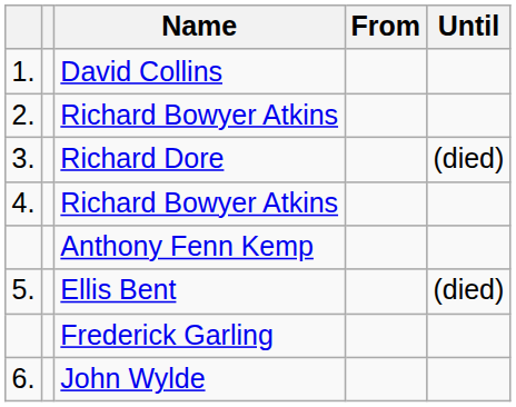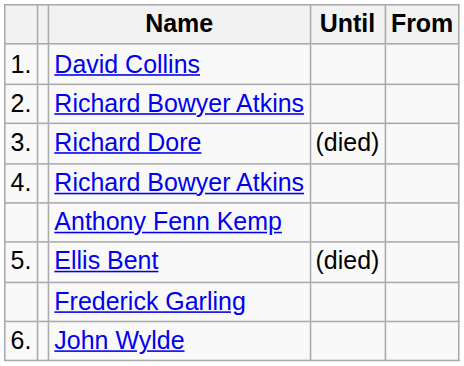columns swapped: From <-> Until
